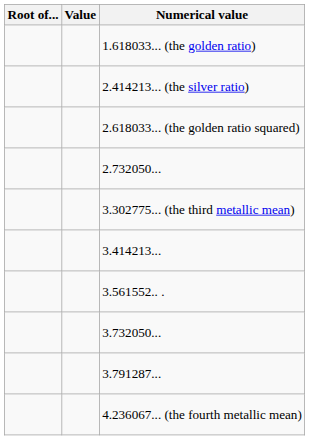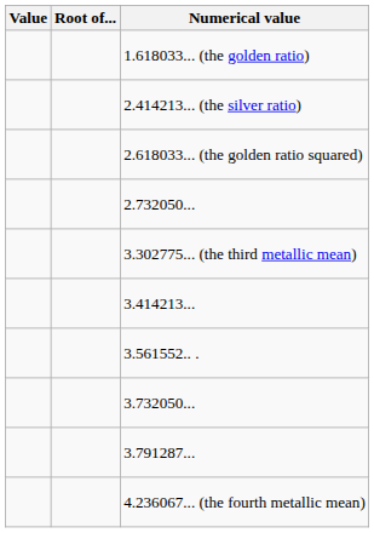columns swapped: Value <-> Root of...
